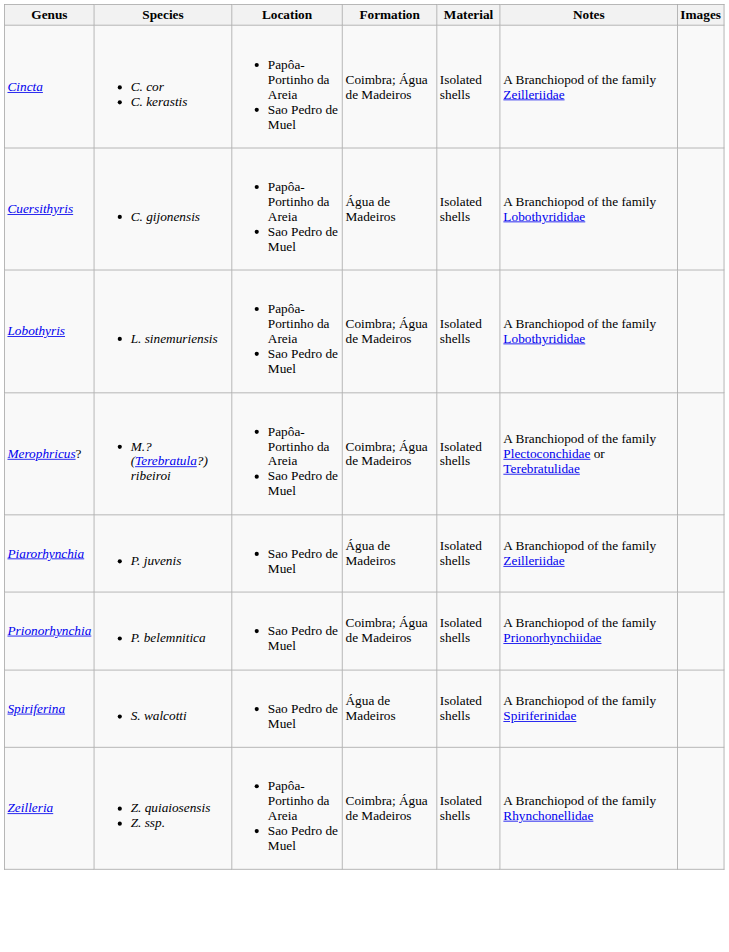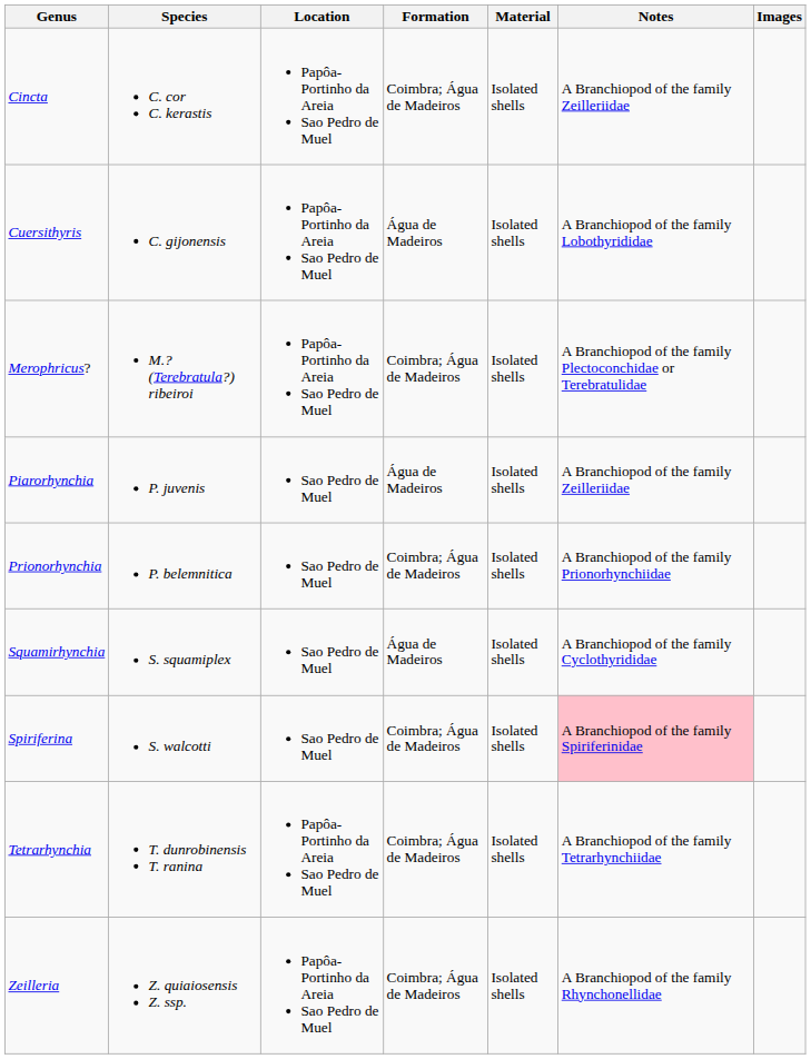- row: Lobothyris | L. sinemuriensis | Papôa-Portinho da Areia Sao Pedro de Muel | Coimbra; Água de Madeiros | Isolated shells | A Branchiopod of the family Lobothyrididae
+ row: Squamirhynchia | S. squamiplex | Sao Pedro de Muel | Água de Madeiros | Isolated shells | A Branchiopod of the family Cyclothyrididae
Spiriferina | Formation: Água de Madeiros -> Coimbra; Água de Madeiros
Spiriferina | Notes: no background -> pink background
+ row: Tetrarhynchia | T. dunrobinensis T. ranina | Papôa-Portinho da Areia Sao Pedro de Muel | Coimbra; Água de Madeiros | Isolated shells | A Branchiopod of the family Tetrarhynchiidae
